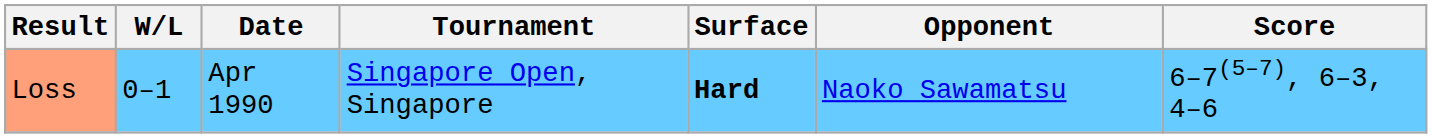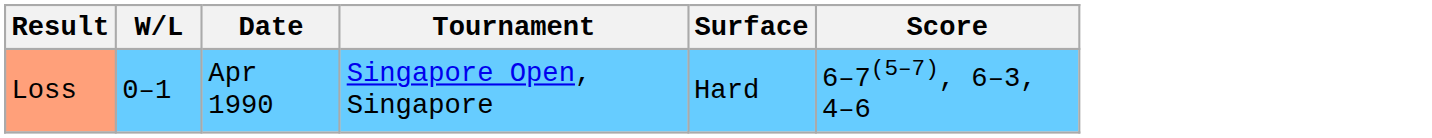- column: Opponent | Naoko Sawamatsu
Loss | Surface: bold -> normal
